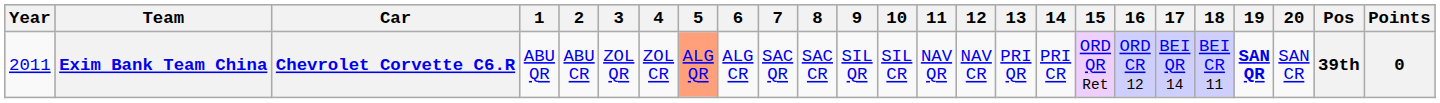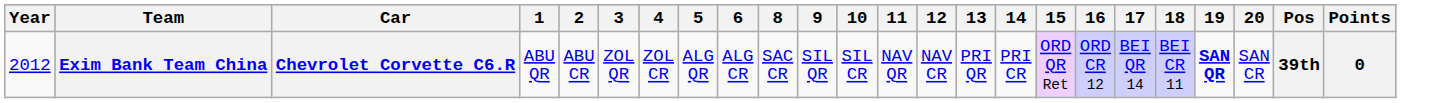- column: 7 | SAC QR
Exim Bank Team China | Year: 2011 -> 2012
Exim Bank Team China | 5: lightsalmon background -> no background
